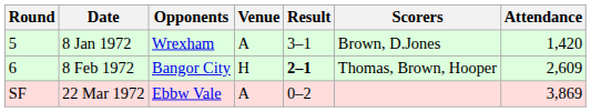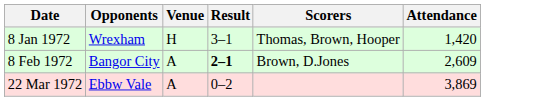- column: Round | 5 | 6 | SF
8 Jan 1972 | Venue: A -> H
8 Jan 1972 | Scorers: Brown, D.Jones -> Thomas, Brown, Hooper
8 Feb 1972 | Venue: H -> A
8 Feb 1972 | Scorers: Thomas, Brown, Hooper -> Brown, D.Jones
